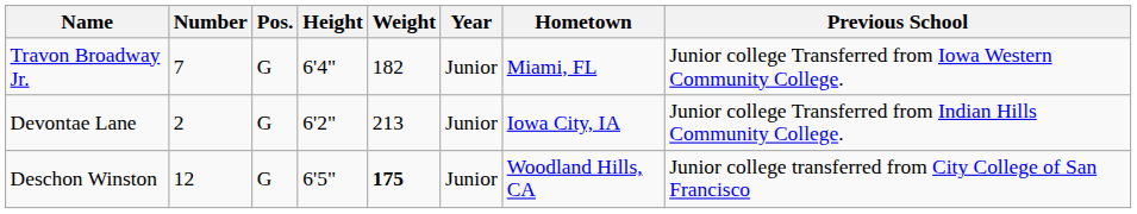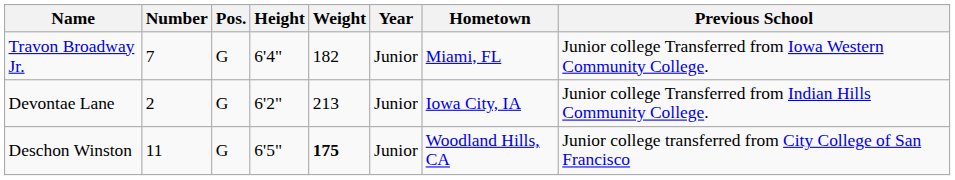Deschon Winston | Number: 12 -> 11
